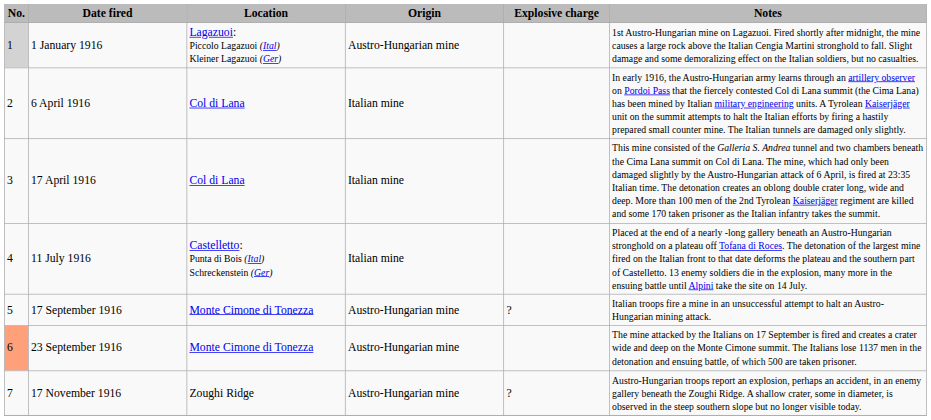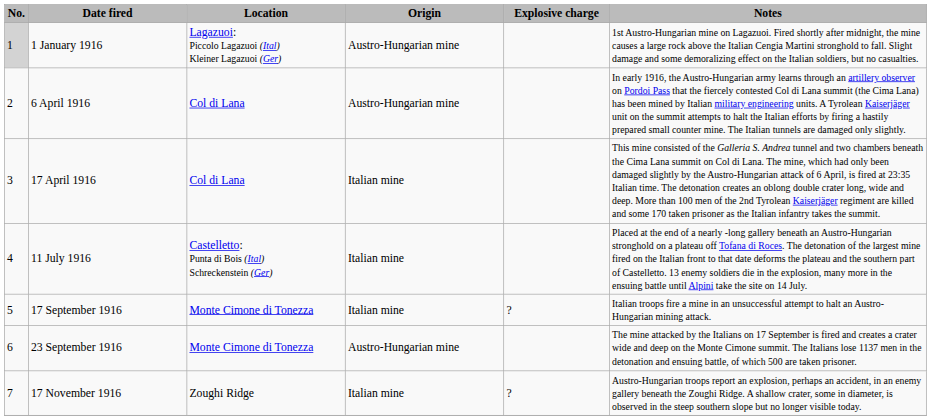6 April 1916 | Origin: Italian mine -> Austro-Hungarian mine
17 September 1916 | Origin: Austro-Hungarian mine -> Italian mine
23 September 1916 | No.: lightsalmon background -> no background
17 November 1916 | Origin: Austro-Hungarian mine -> Italian mine
